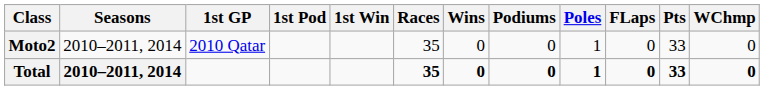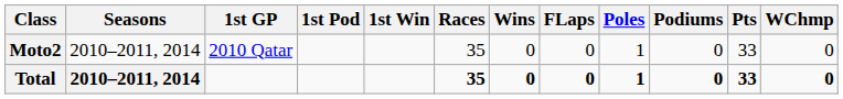columns swapped: Podiums <-> FLaps
